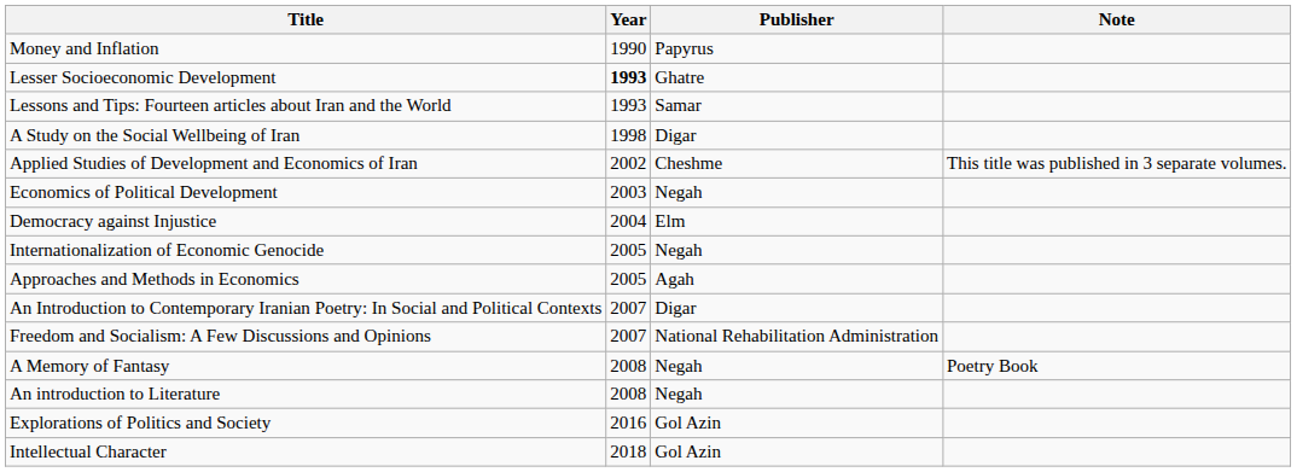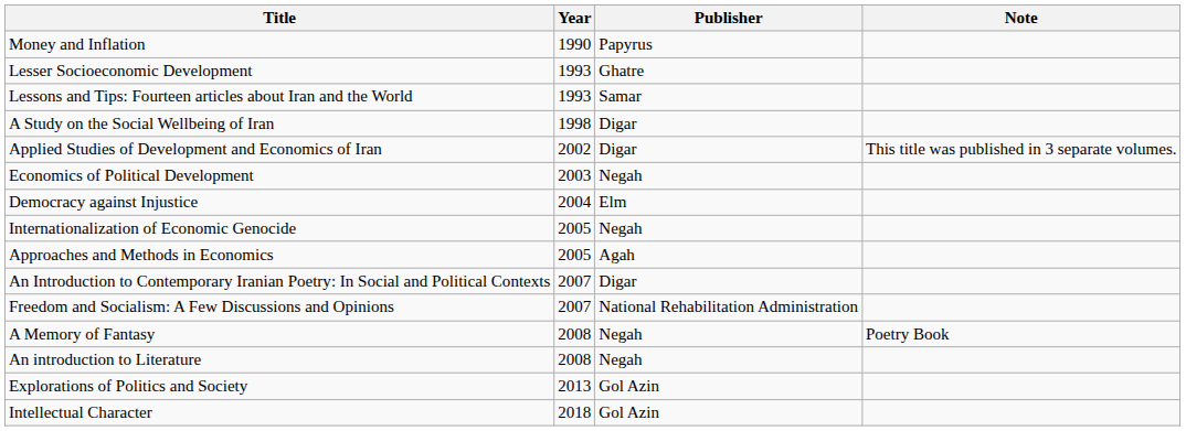Lesser Socioeconomic Development | Year: bold -> normal
Applied Studies of Development and Economics of Iran | Publisher: Cheshme -> Digar
Explorations of Politics and Society | Year: 2016 -> 2013
